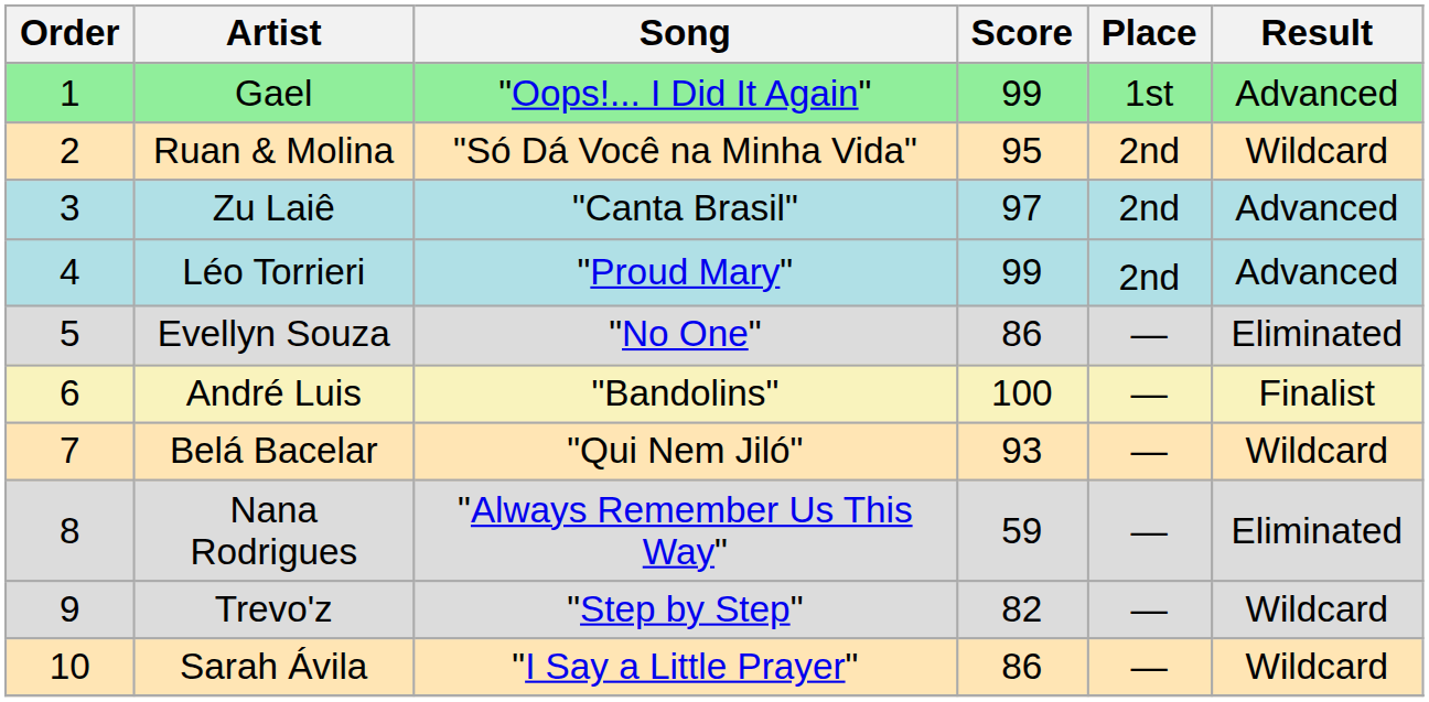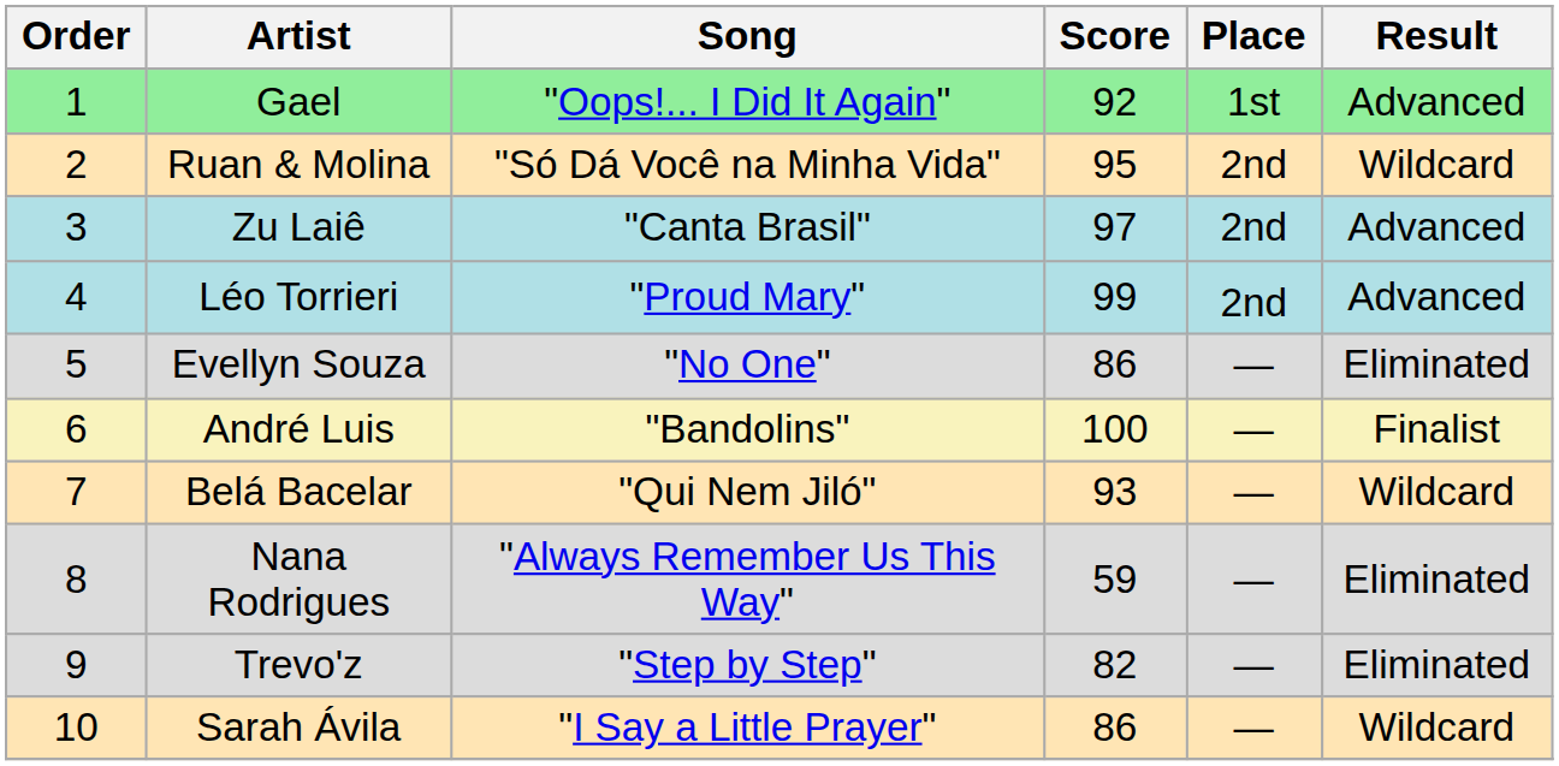Gael | Score: 99 -> 92
Trevo'z | Result: Wildcard -> Eliminated
